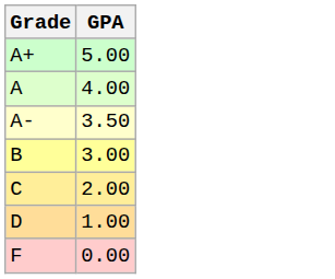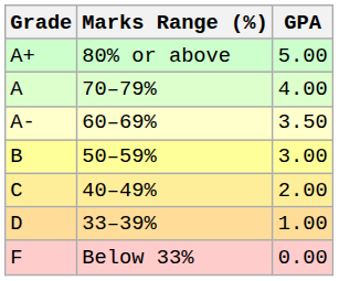+ column: Marks Range (%) | 80% or above | 70–79% | 60–69% | 50–59% | 40–49% | 33–39% | Below 33%
